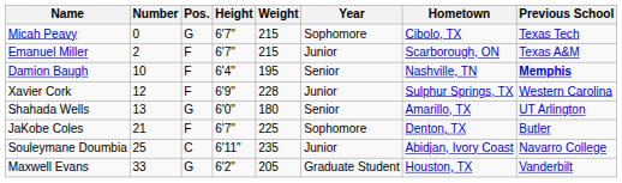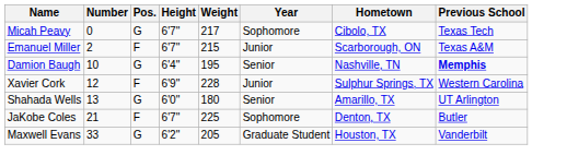Micah Peavy | Weight: 215 -> 217
Damion Baugh | Pos.: F -> G
- row: Souleymane Doumbia | 25 | C | 6'11" | 235 | Junior | Abidjan, Ivory Coast | Navarro College
